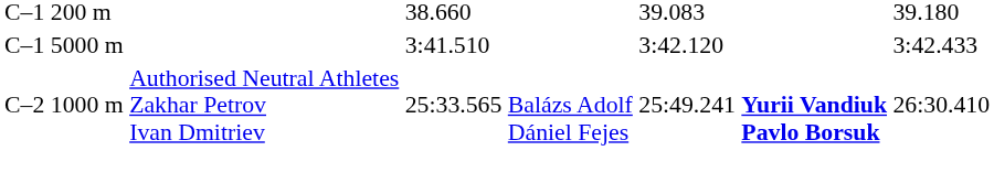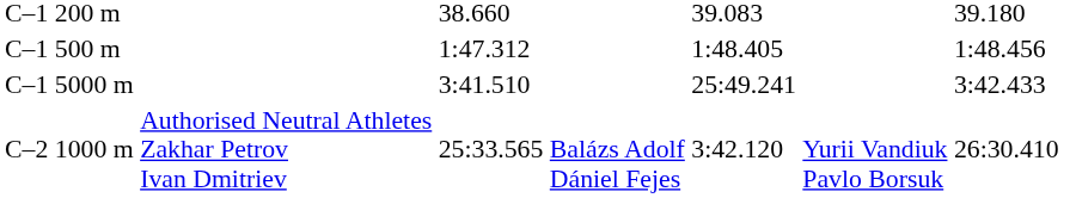+ row: C–1 500 m | 1:47.312 | 1:48.405 | 1:48.456
C–1 5000 m | column 5: 3:42.120 -> 25:49.241
C–2 1000 m | column 5: 25:49.241 -> 3:42.120
C–2 1000 m | column 6: bold -> normal
